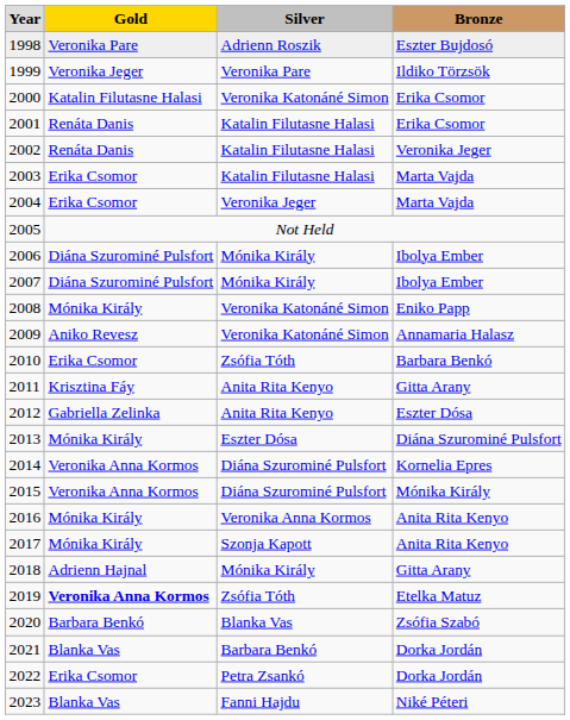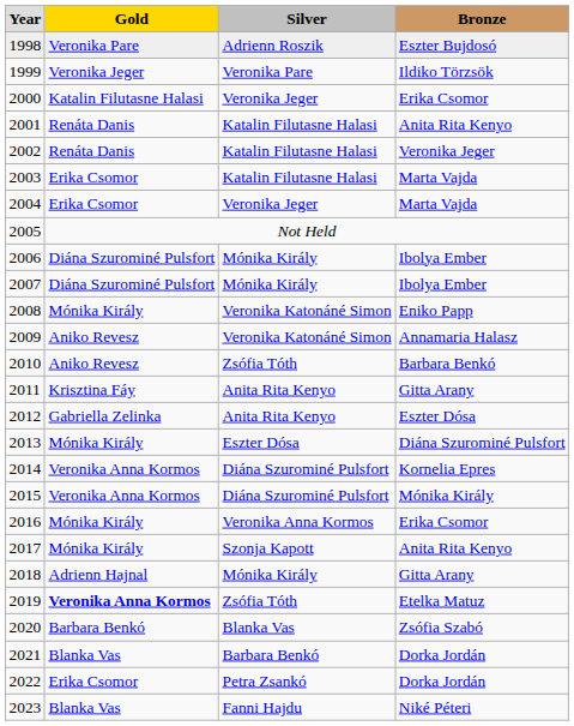2000 | column 3: Veronika Katonáné Simon -> Veronika Jeger
2001 | column 4: Erika Csomor -> Anita Rita Kenyo
2010 | column 2: Erika Csomor -> Aniko Revesz
2016 | column 4: Anita Rita Kenyo -> Erika Csomor
